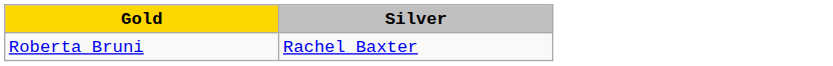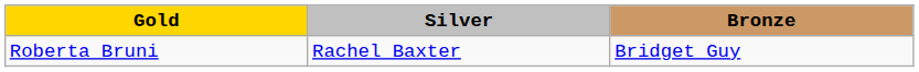+ column: Bronze | Bridget Guy
